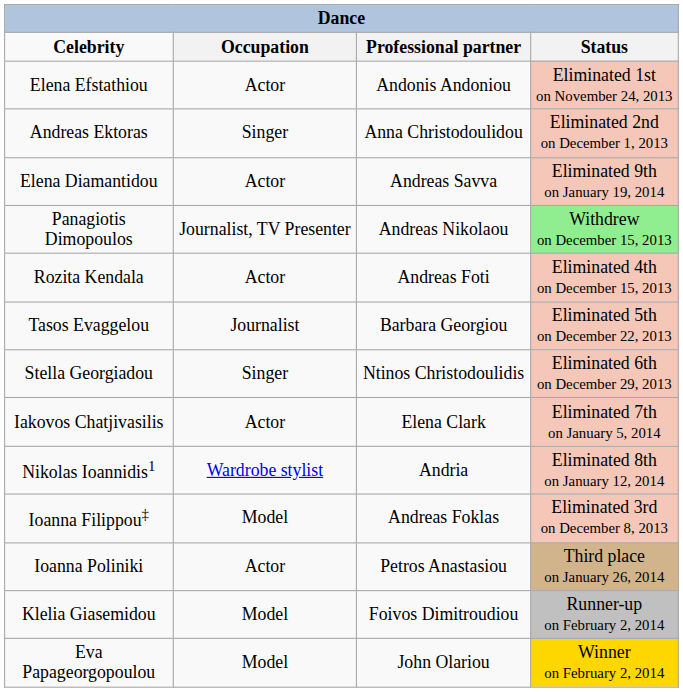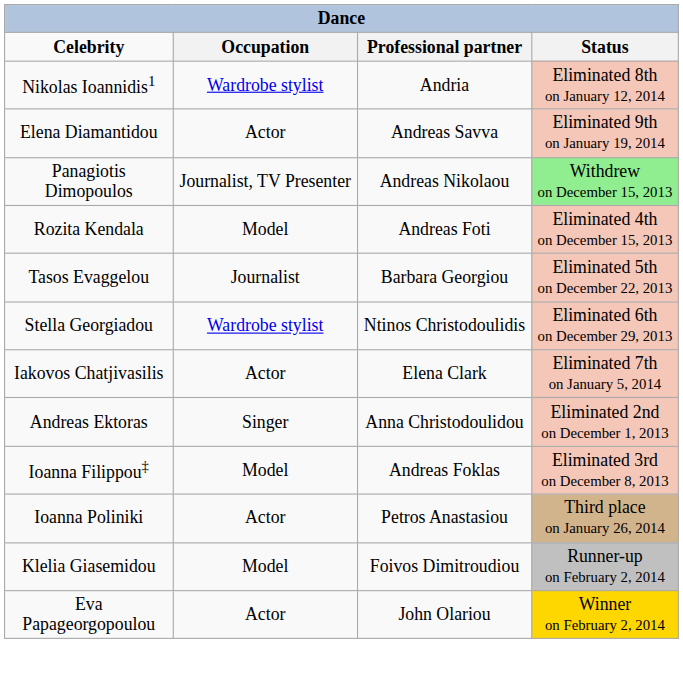- row: Elena Efstathiou | Actor | Andonis Andoniou | Eliminated 1st on November 24, 2013
rows swapped: Andreas Ektoras <-> Nikolas Ioannidis1
Rozita Kendala | Occupation: Actor -> Model
Stella Georgiadou | Occupation: Singer -> Wardrobe stylist
Eva Papageorgopoulou | Occupation: Model -> Actor
